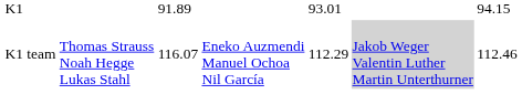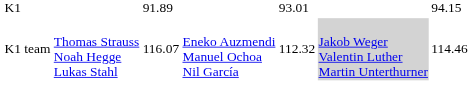K1 team | column 5: 112.29 -> 112.32
K1 team | column 7: 112.46 -> 114.46
